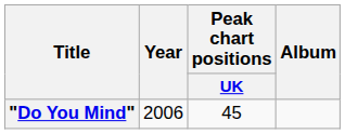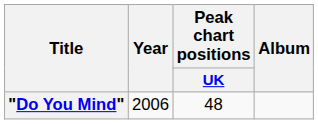"Do You Mind" | Peak chart positions / UK: 45 -> 48
